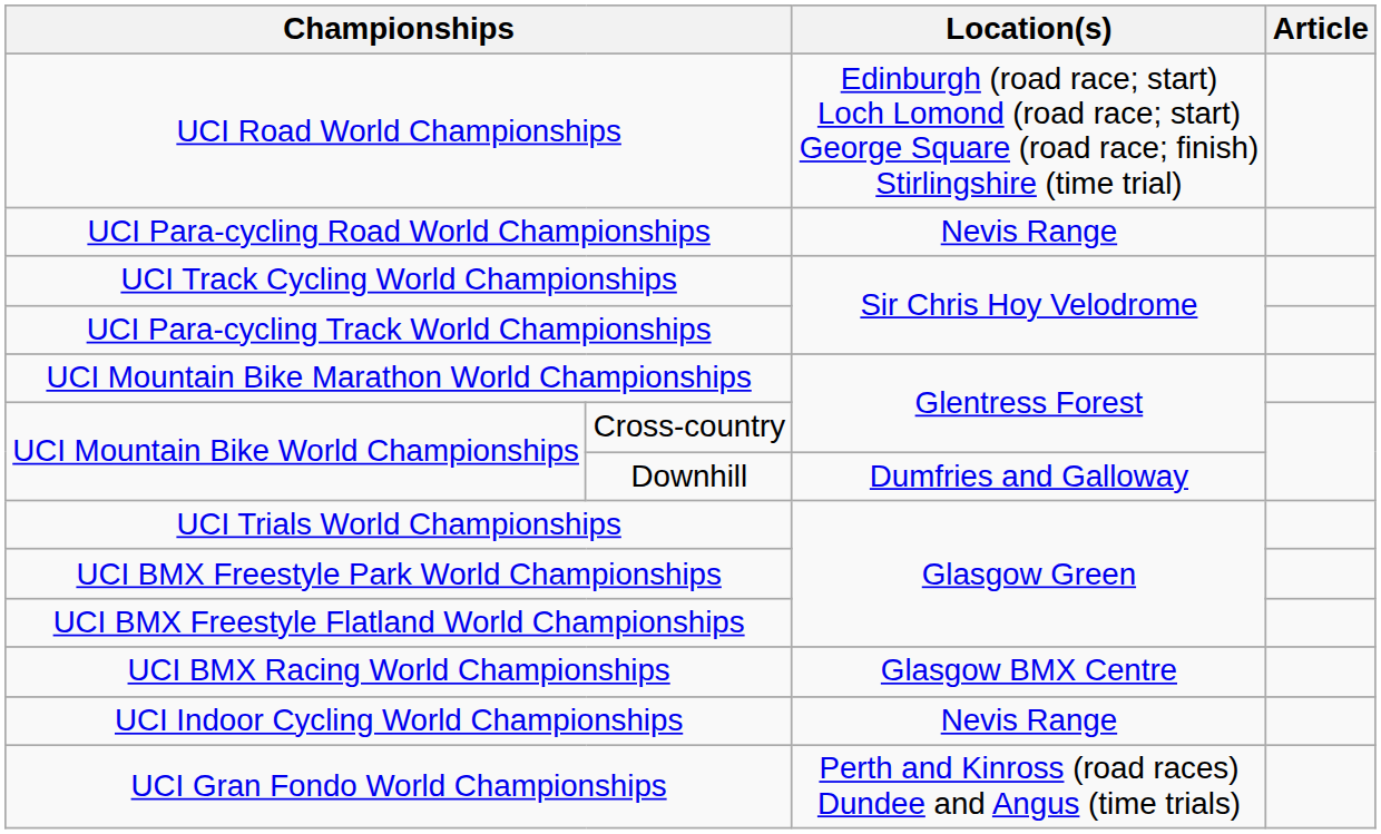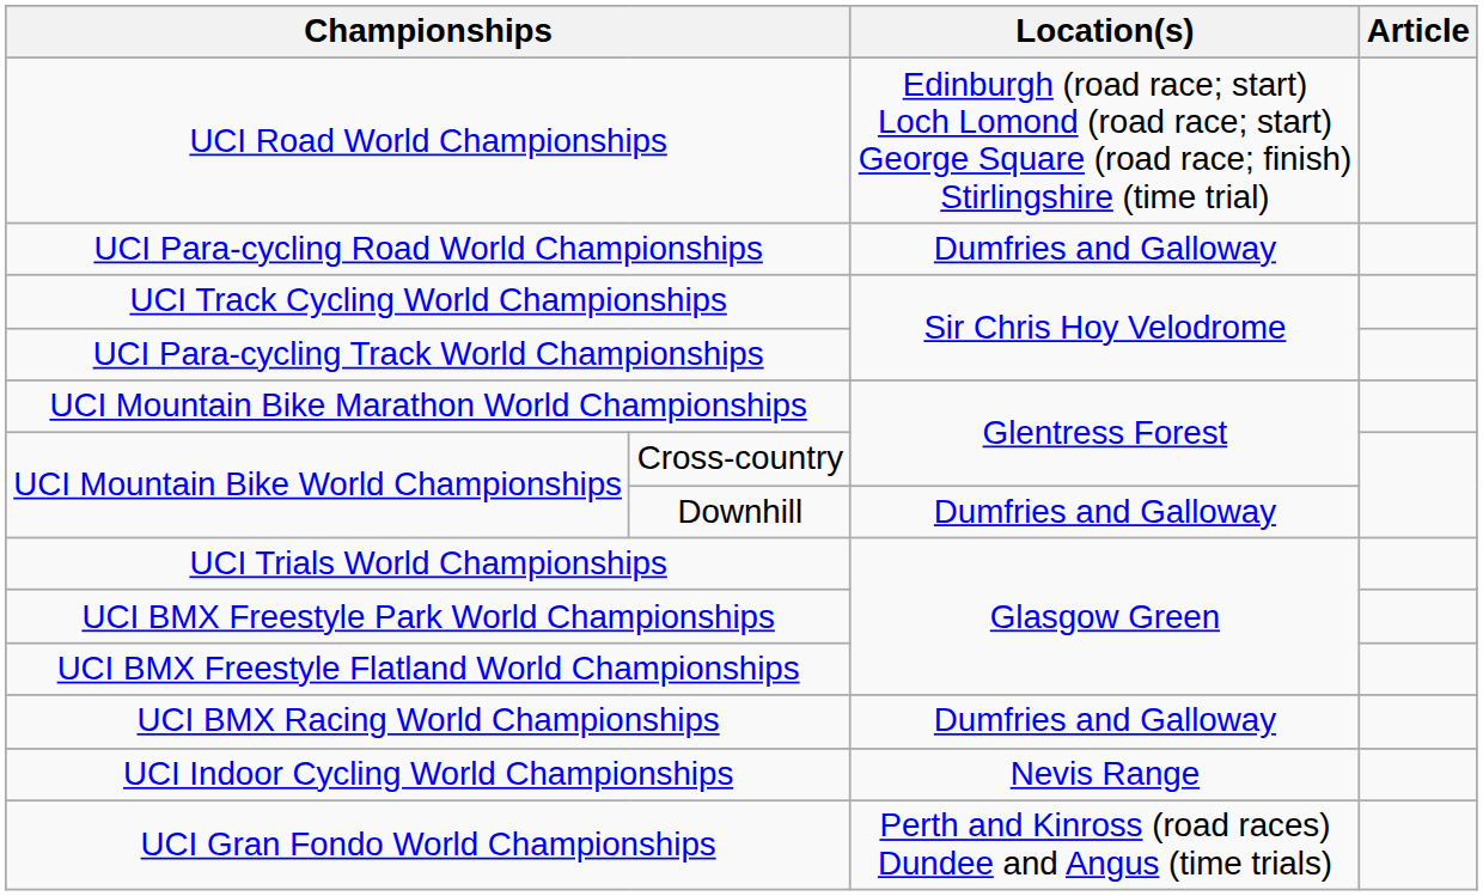UCI Para-cycling Road World Championships | Location(s): Nevis Range -> Dumfries and Galloway
UCI BMX Racing World Championships | Location(s): Glasgow BMX Centre -> Dumfries and Galloway
